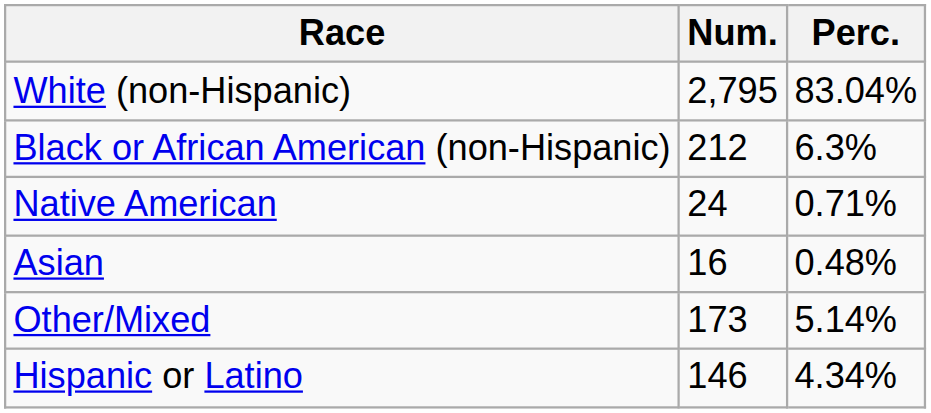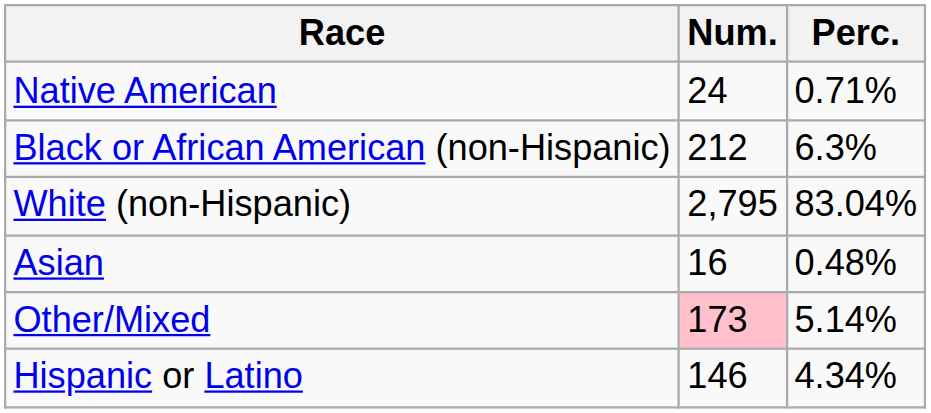rows swapped: White (non-Hispanic) <-> Native American
Other/Mixed | Num.: no background -> pink background
